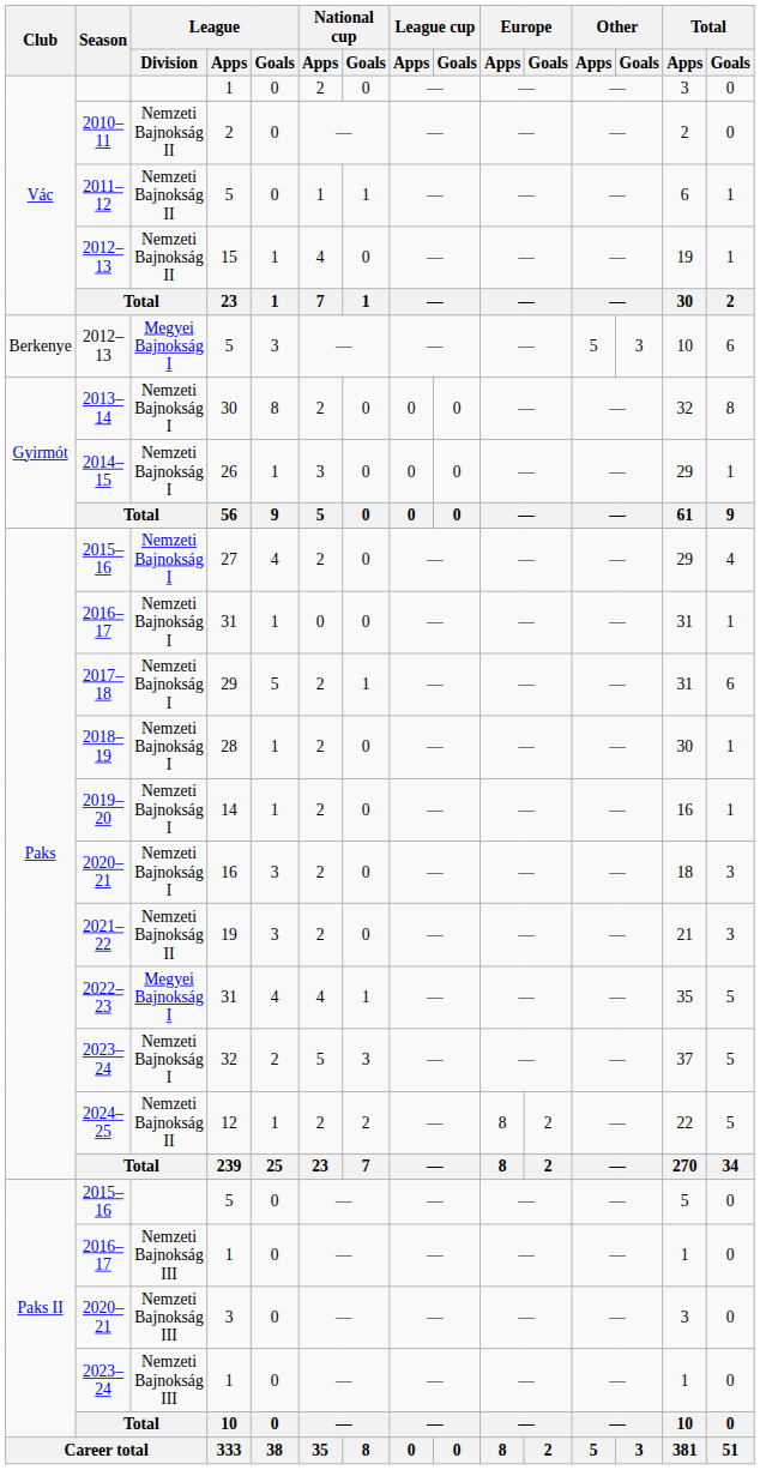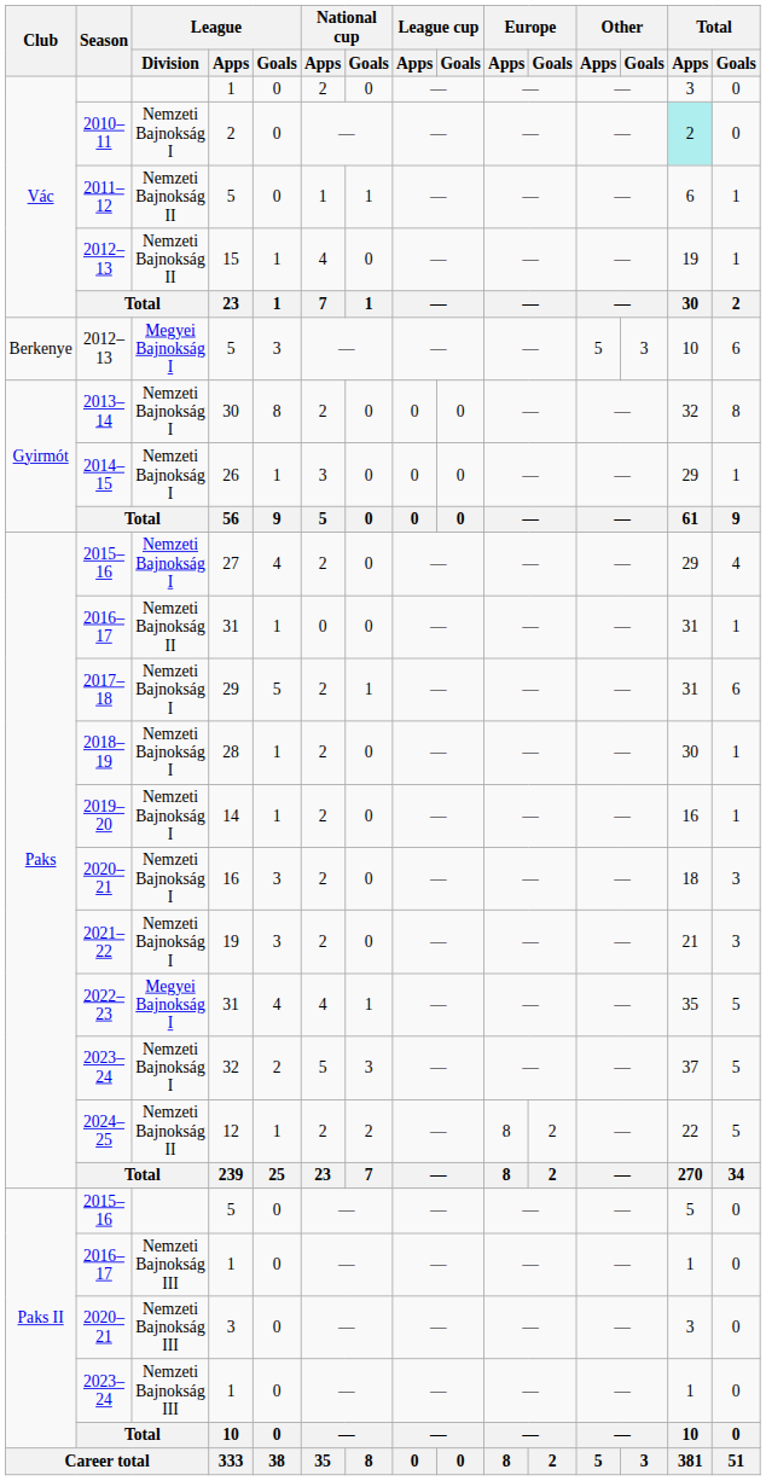2010–11 | League / Division: Nemzeti Bajnokság II -> Nemzeti Bajnokság I
2010–11 | Total / Apps: no background -> paleturquoise background
2016–17 / 31 | League / Division: Nemzeti Bajnokság I -> Nemzeti Bajnokság II
2021–22 | League / Division: Nemzeti Bajnokság II -> Nemzeti Bajnokság I
